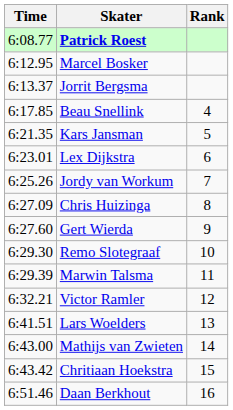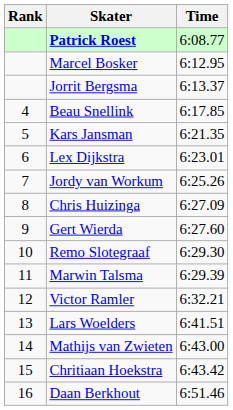columns swapped: Rank <-> Time
